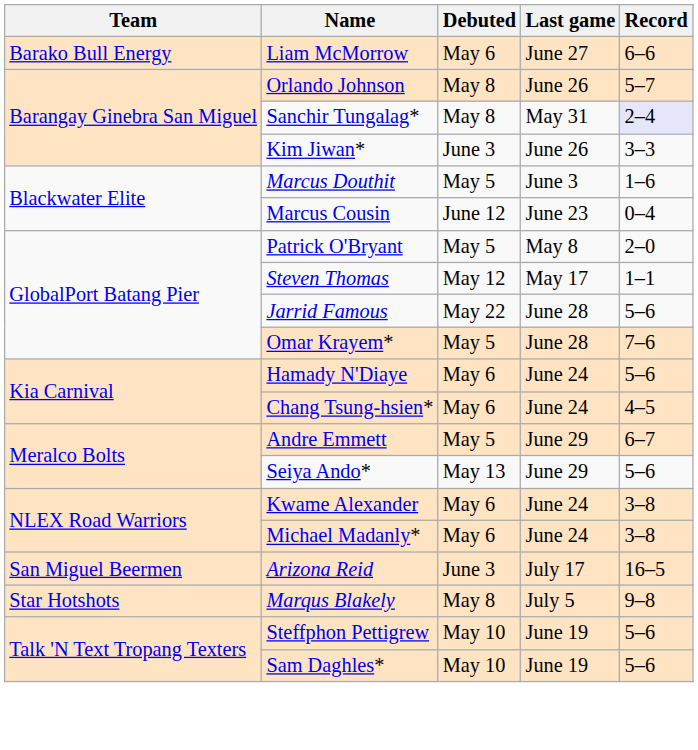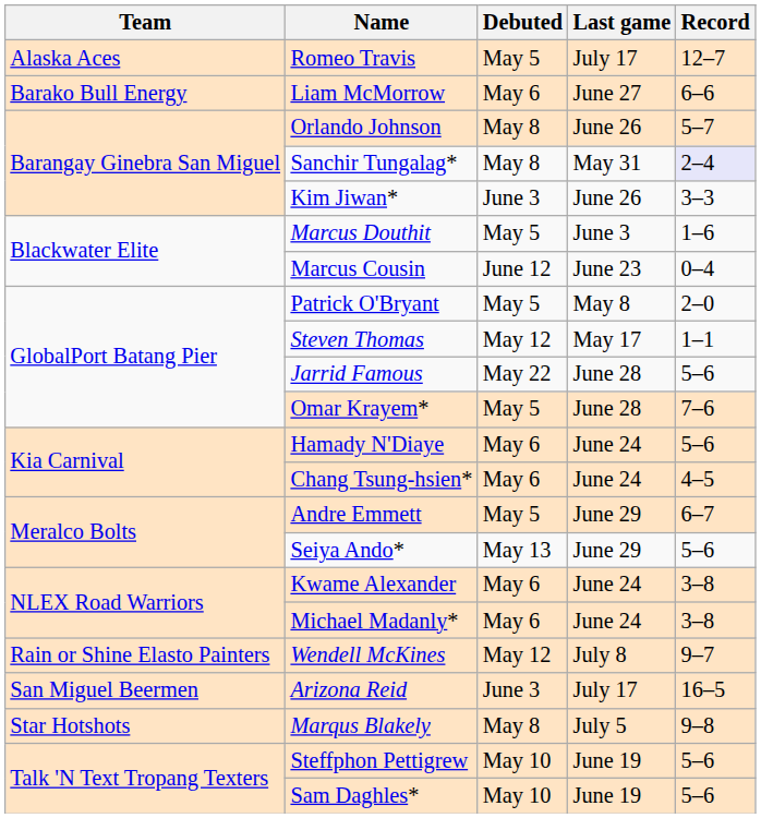+ row: Alaska Aces | Romeo Travis | May 5 | July 17 | 12–7
+ row: Rain or Shine Elasto Painters | Wendell McKines | May 12 | July 8 | 9–7
